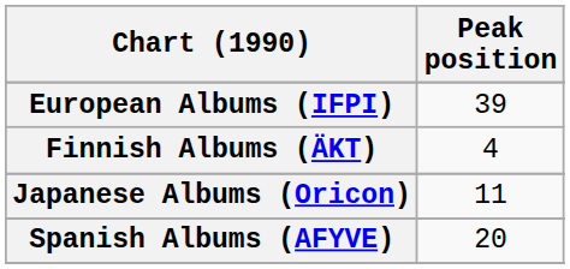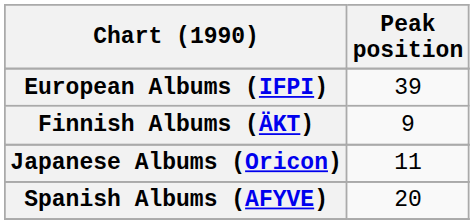Finnish Albums (ÄKT) | Peak position: 4 -> 9
